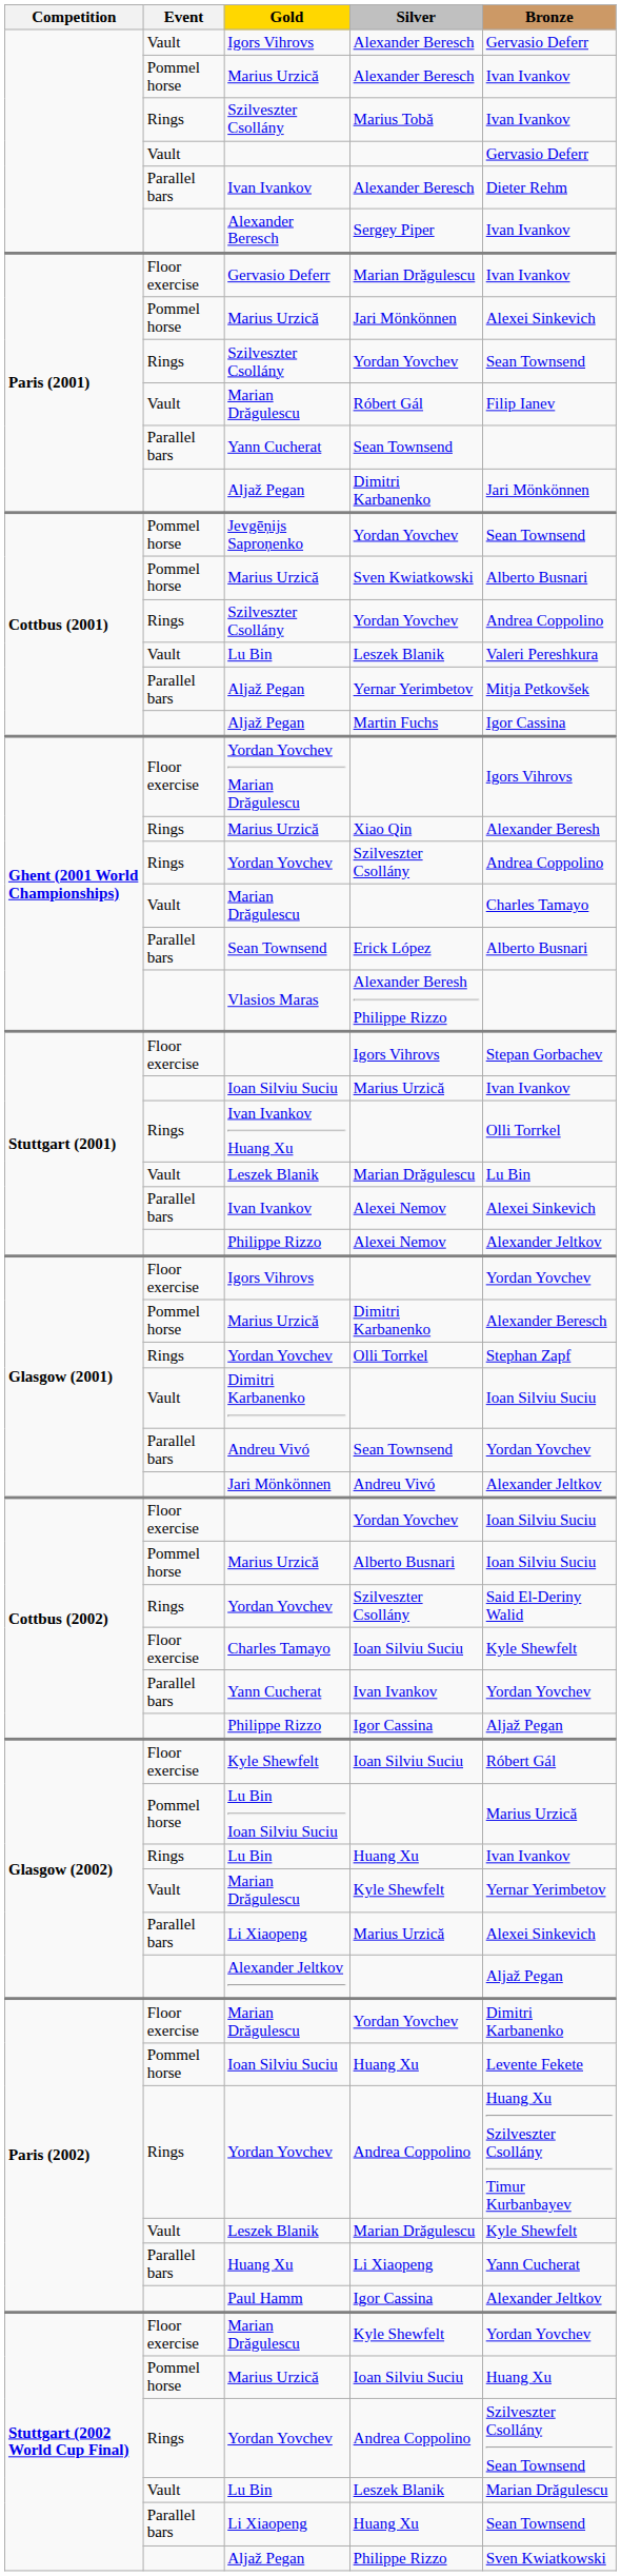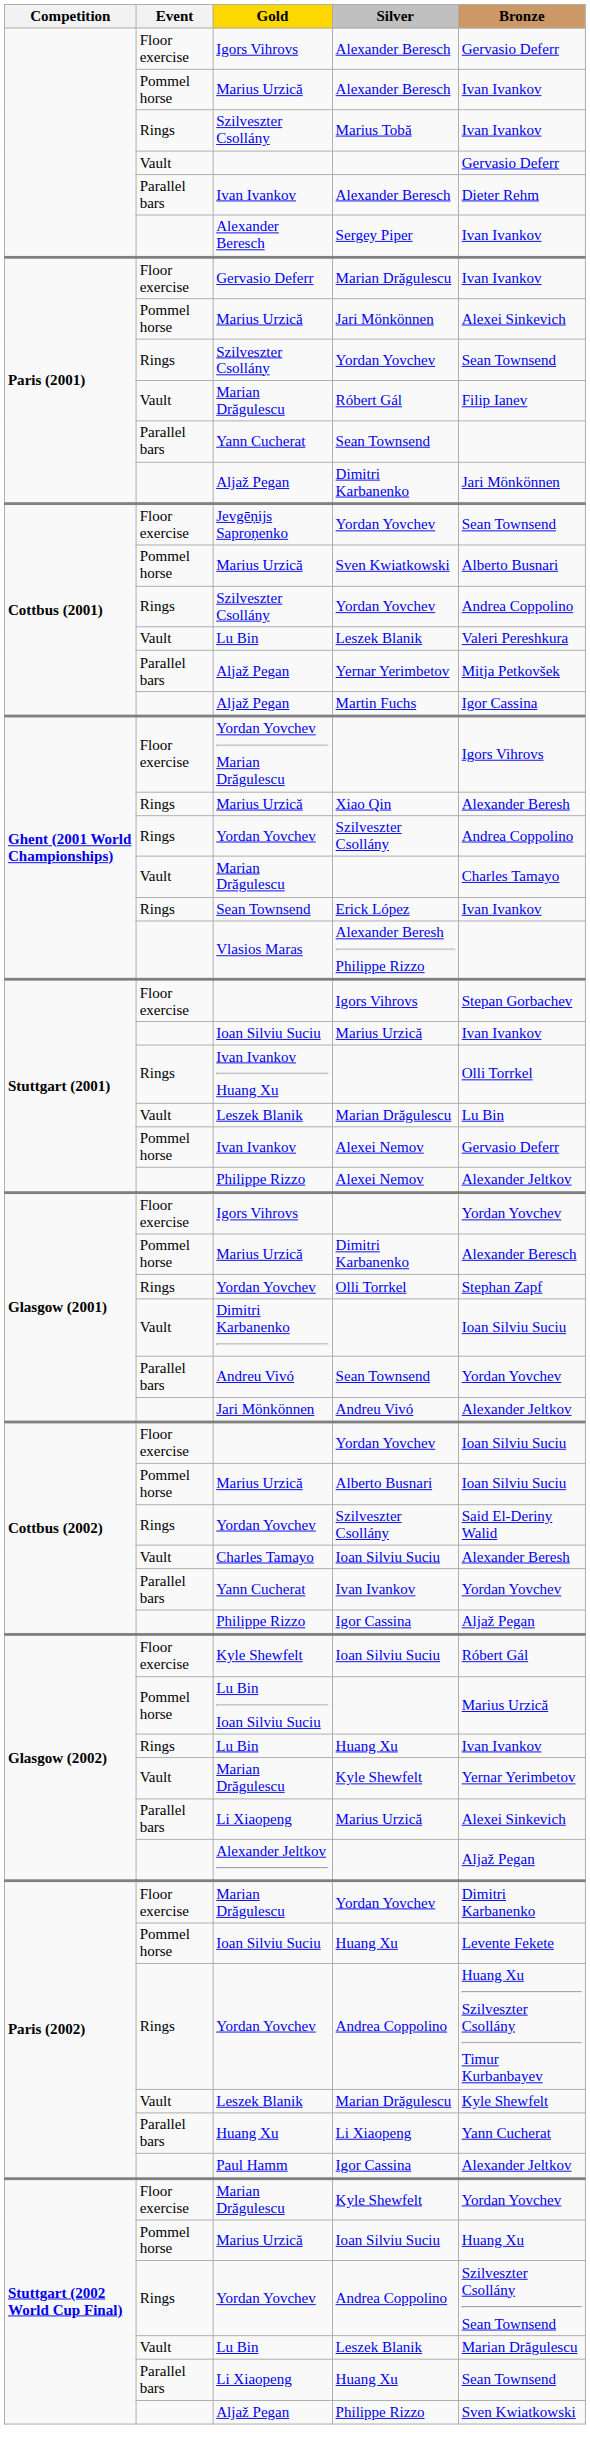Igors Vihrovs / Alexander Beresch | Event: Vault -> Floor exercise
Jevgēņijs Saproņenko / Yordan Yovchev | Event: Pommel horse -> Floor exercise
Erick López | Event: Parallel bars -> Rings
Erick López | Bronze: Alberto Busnari -> Ivan Ivankov
Ivan Ivankov / Alexei Nemov | Event: Parallel bars -> Pommel horse
Ivan Ivankov / Alexei Nemov | Bronze: Alexei Sinkevich -> Gervasio Deferr
Charles Tamayo / Ioan Silviu Suciu | Event: Floor exercise -> Vault
Charles Tamayo / Ioan Silviu Suciu | Bronze: Kyle Shewfelt -> Alexander Beresh
